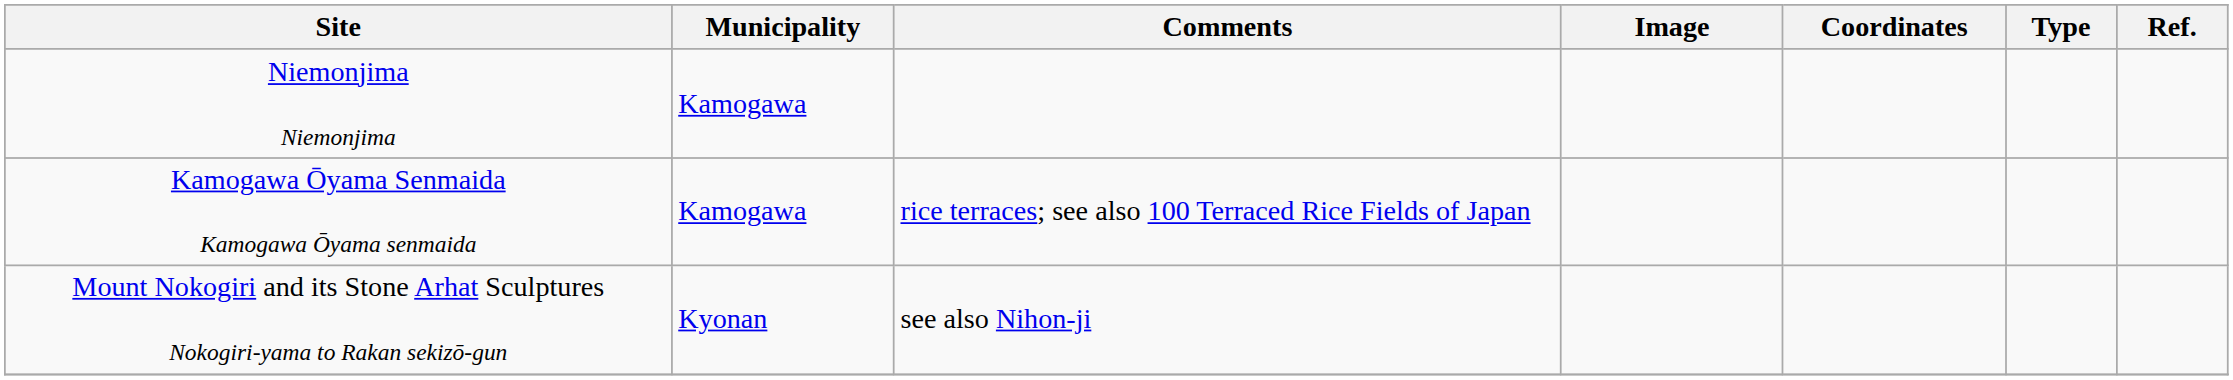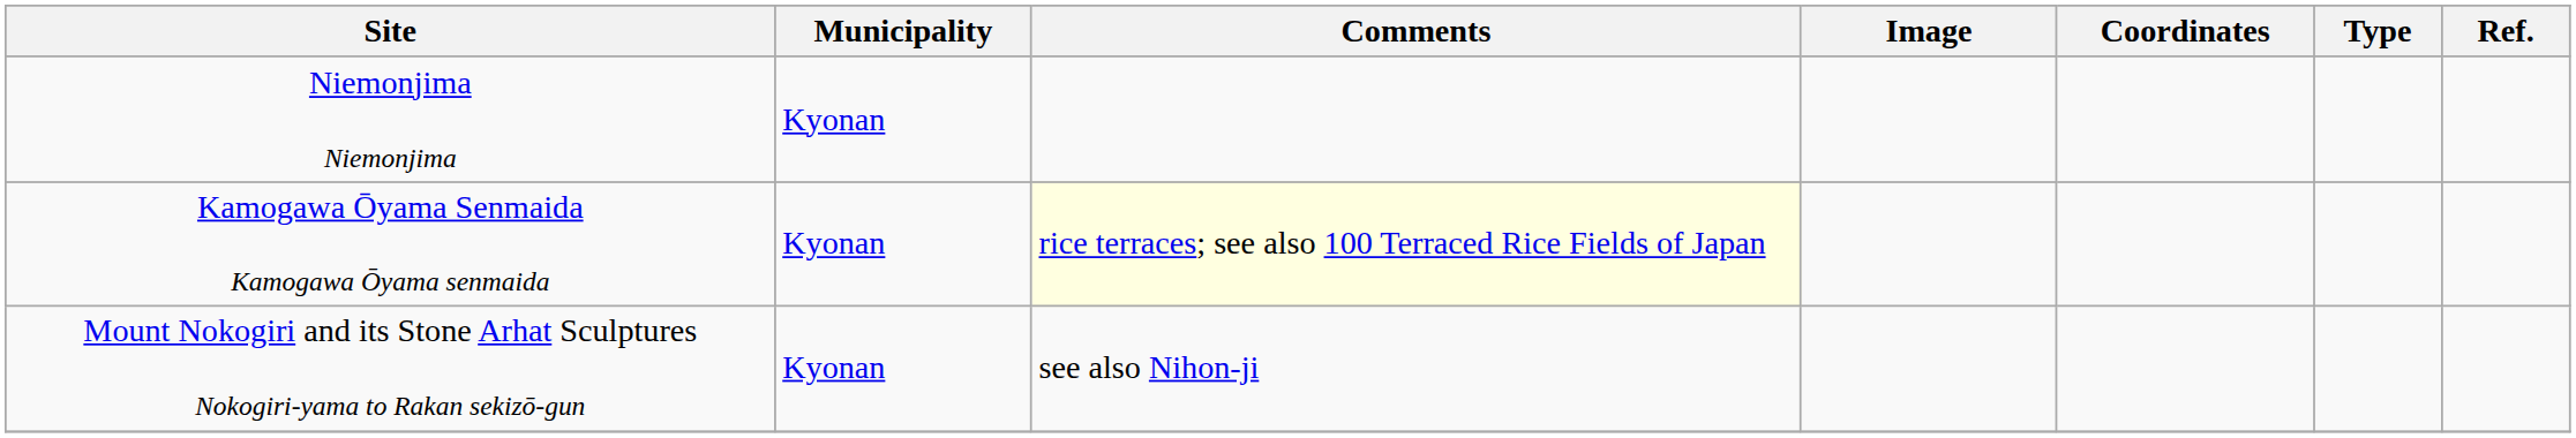Niemonjima Niemonjima | Municipality: Kamogawa -> Kyonan
Kamogawa Ōyama Senmaida Kamogawa Ōyama senmaida | Municipality: Kamogawa -> Kyonan
Kamogawa Ōyama Senmaida Kamogawa Ōyama senmaida | Comments: no background -> lightyellow background
